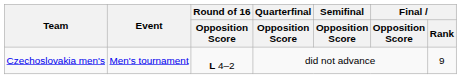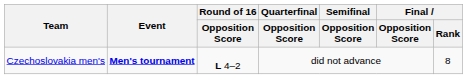Czechoslovakia men's | Event: normal -> bold
Czechoslovakia men's | Final / Rank: 9 -> 8
